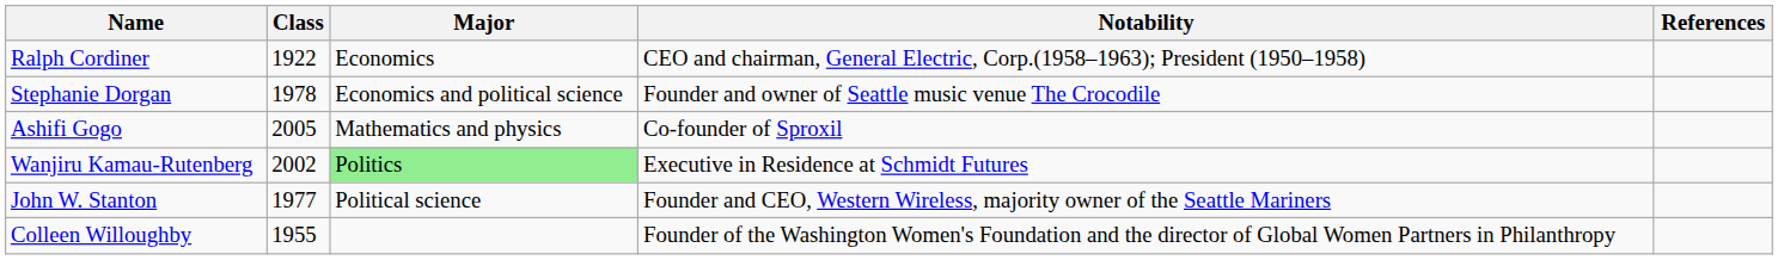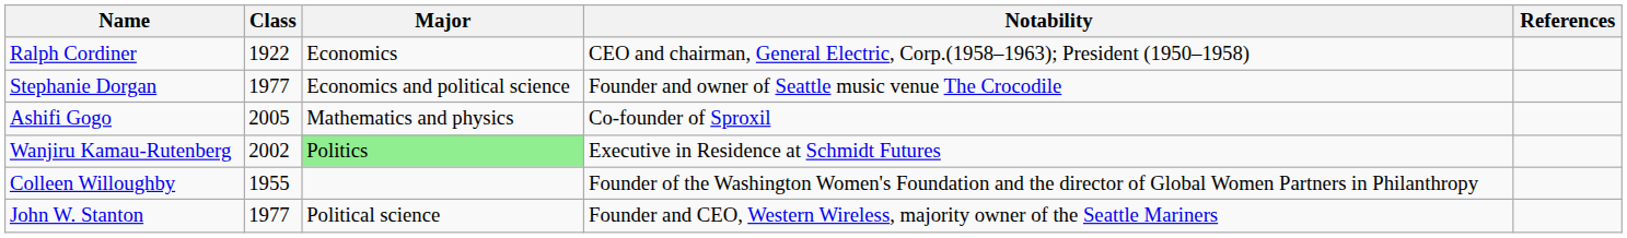Stephanie Dorgan | Class: 1978 -> 1977
rows swapped: John W. Stanton <-> Colleen Willoughby
